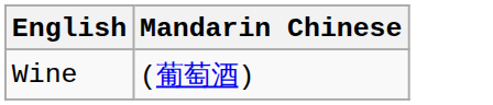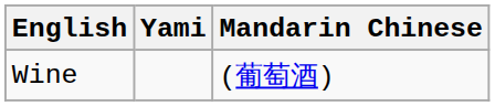+ column: Yami
